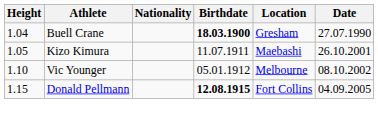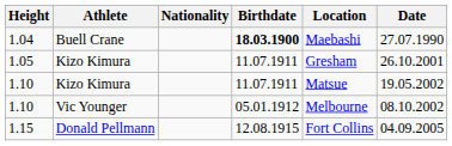1.04 | Location: Gresham -> Maebashi
1.05 | Location: Maebashi -> Gresham
+ row: 1.10 | Kizo Kimura | 11.07.1911 | Matsue | 19.05.2002
1.15 | Birthdate: bold -> normal
